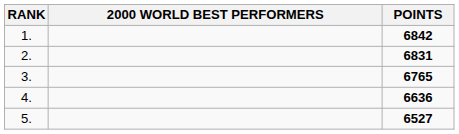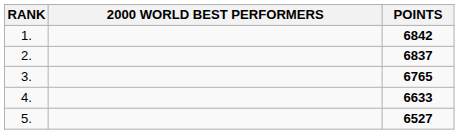2. | POINTS: 6831 -> 6837
4. | POINTS: 6636 -> 6633
